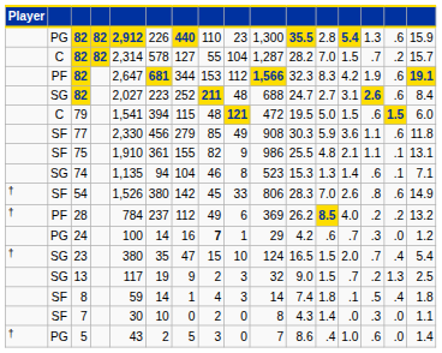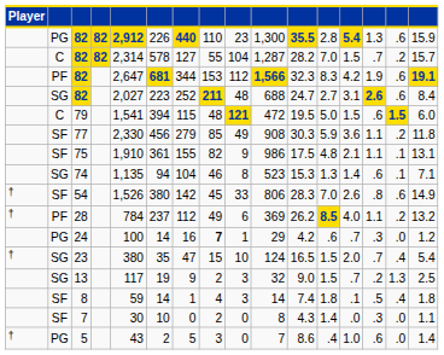77 | column 15: .6 -> .2
75 | column 11: 25.5 -> 17.5
28 | column 14: .2 -> 1.1
